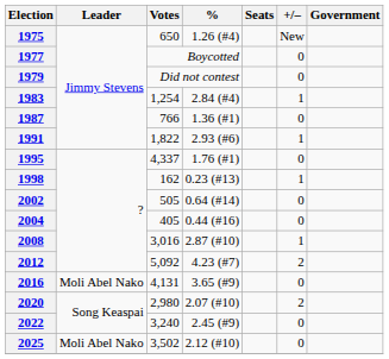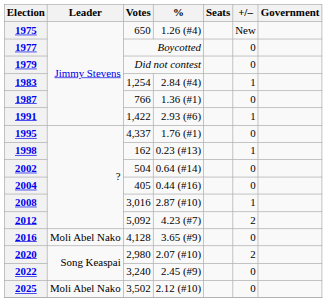1991 | Votes: 1,822 -> 1,422
2002 | Votes: 505 -> 504
2016 | Votes: 4,131 -> 4,128
